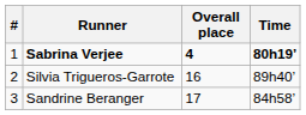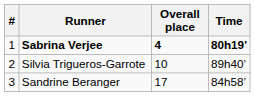Silvia Trigueros-Garrote | Overall place: 16 -> 10
